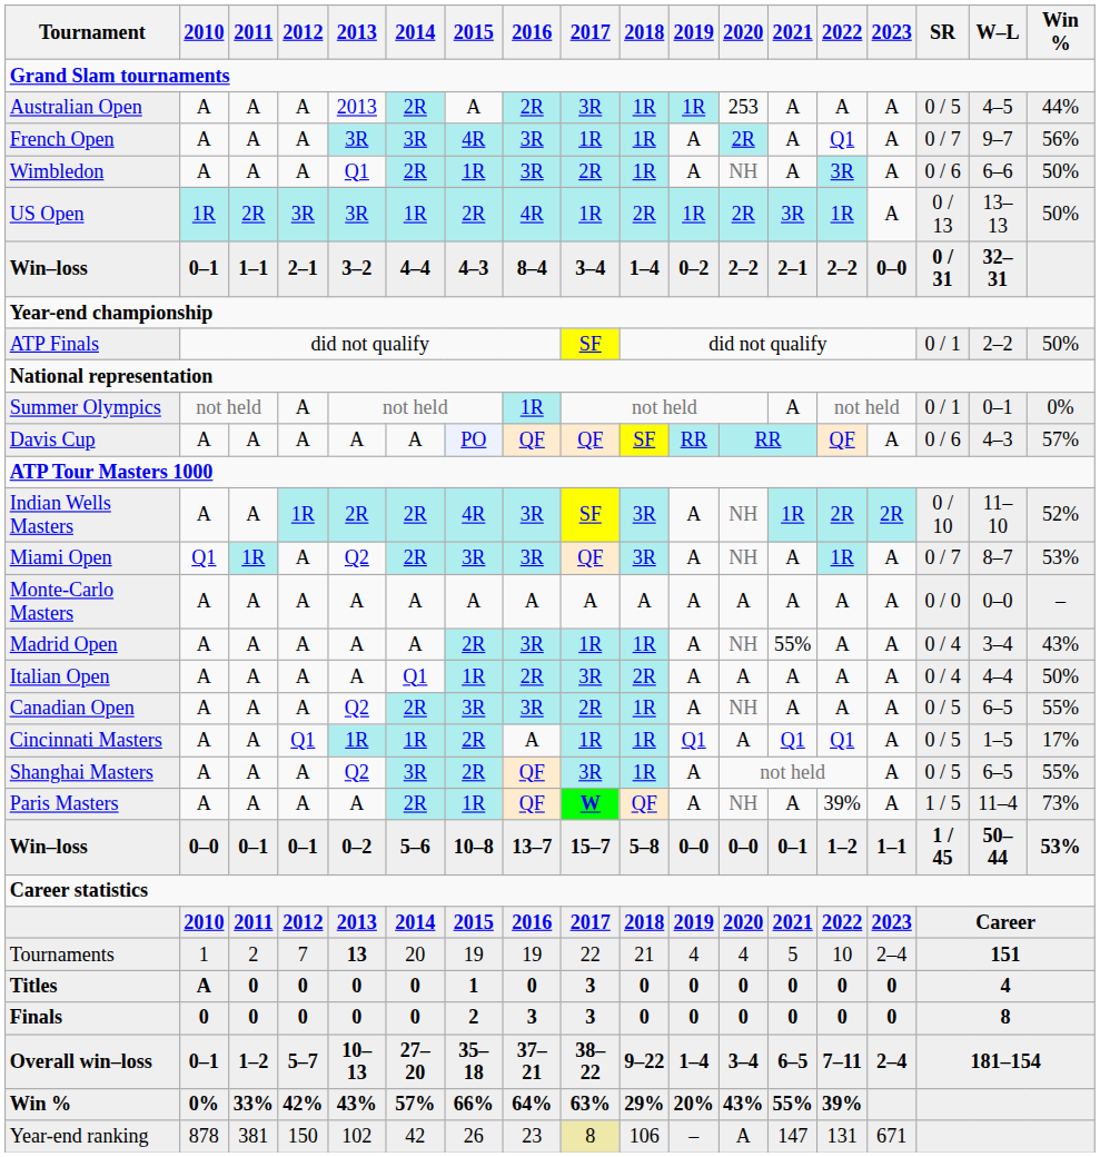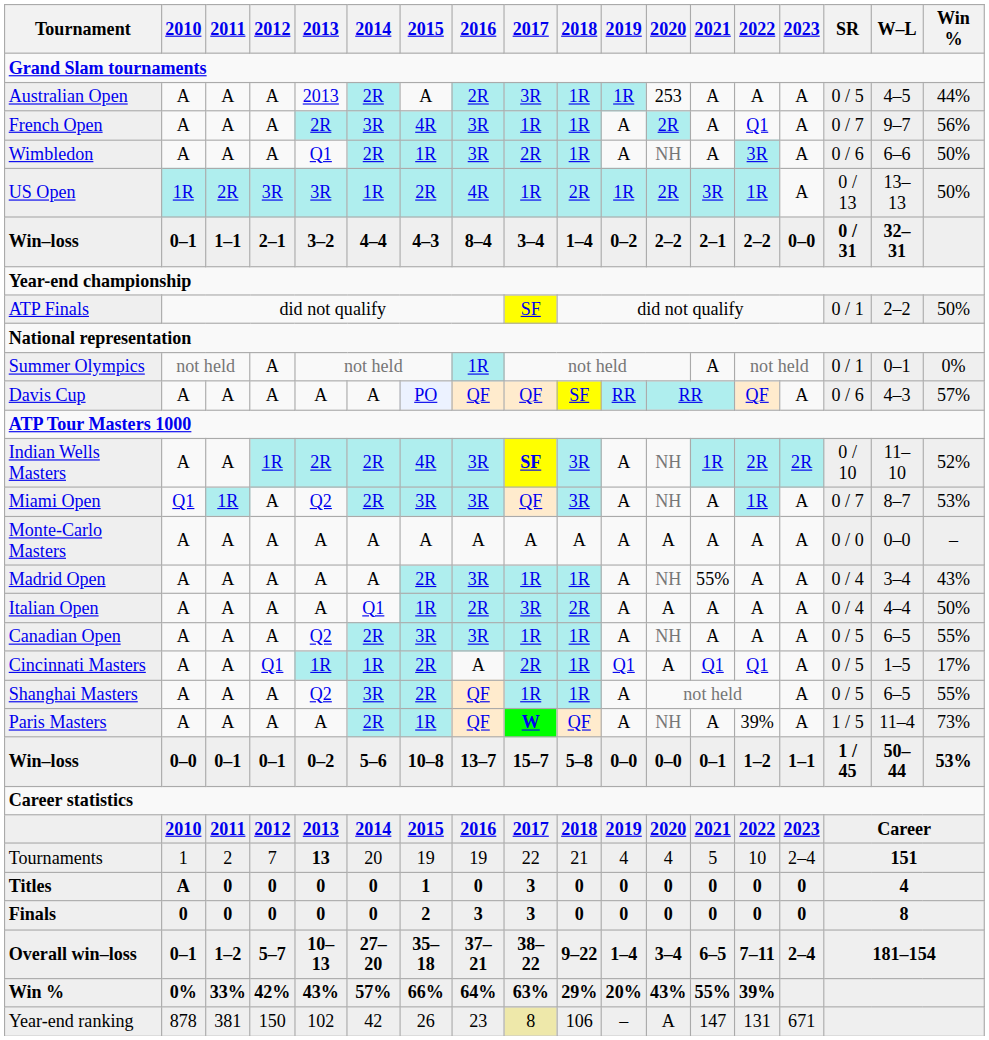French Open | 2013: 3R -> 2R
Indian Wells Masters | 2017: normal -> bold
Canadian Open | 2017: 2R -> 1R
Cincinnati Masters | 2017: 1R -> 2R
Shanghai Masters | 2017: 3R -> 1R
